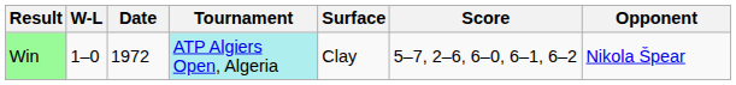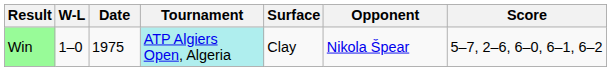columns swapped: Opponent <-> Score
Win | Date: 1972 -> 1975
